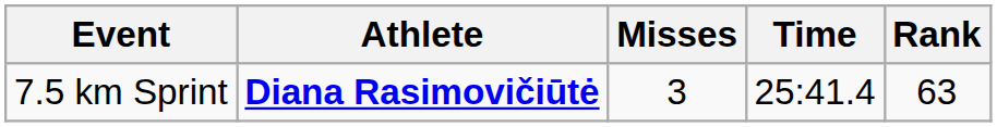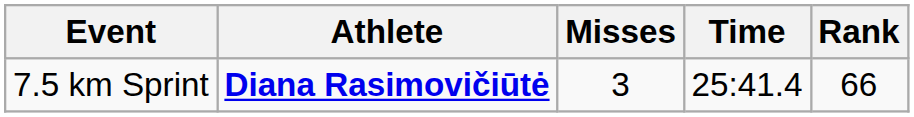7.5 km Sprint | Rank: 63 -> 66
